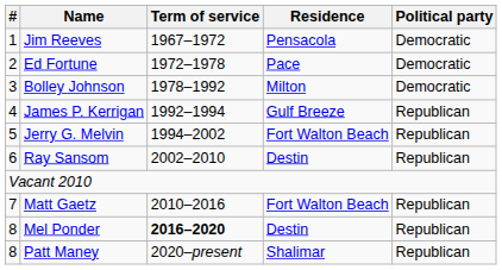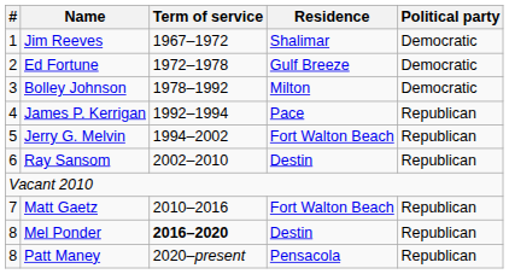Jim Reeves | Residence: Pensacola -> Shalimar
Ed Fortune | Residence: Pace -> Gulf Breeze
James P. Kerrigan | Residence: Gulf Breeze -> Pace
Patt Maney | Residence: Shalimar -> Pensacola
